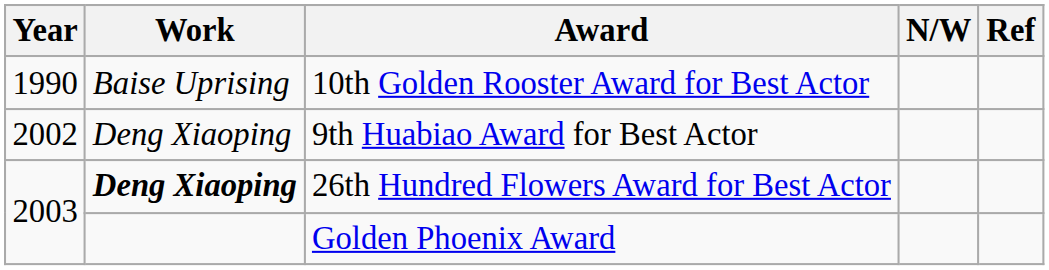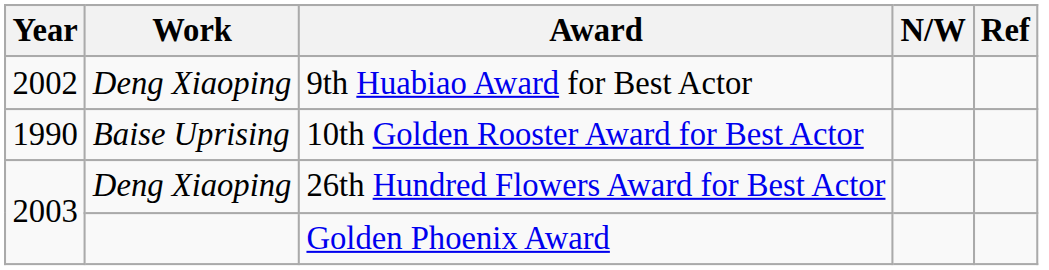rows swapped: 10th Golden Rooster Award for Best Actor <-> 9th Huabiao Award for Best Actor
26th Hundred Flowers Award for Best Actor | Work: bold -> normal
